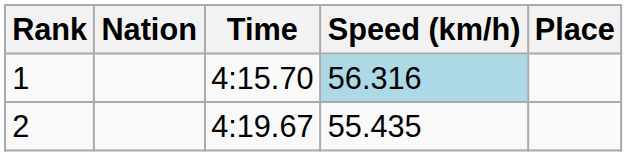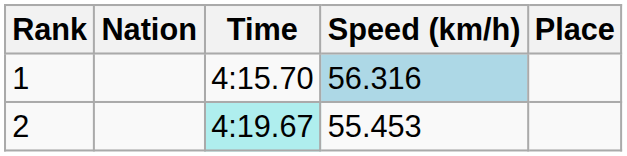2 | Time: no background -> paleturquoise background
2 | Speed (km/h): 55.435 -> 55.453
